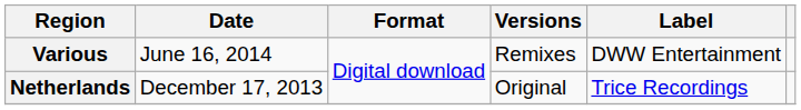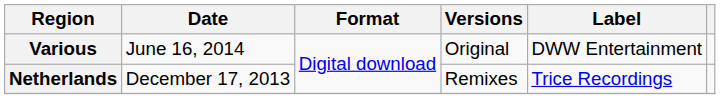Various | Versions: Remixes -> Original
Netherlands | Versions: Original -> Remixes
